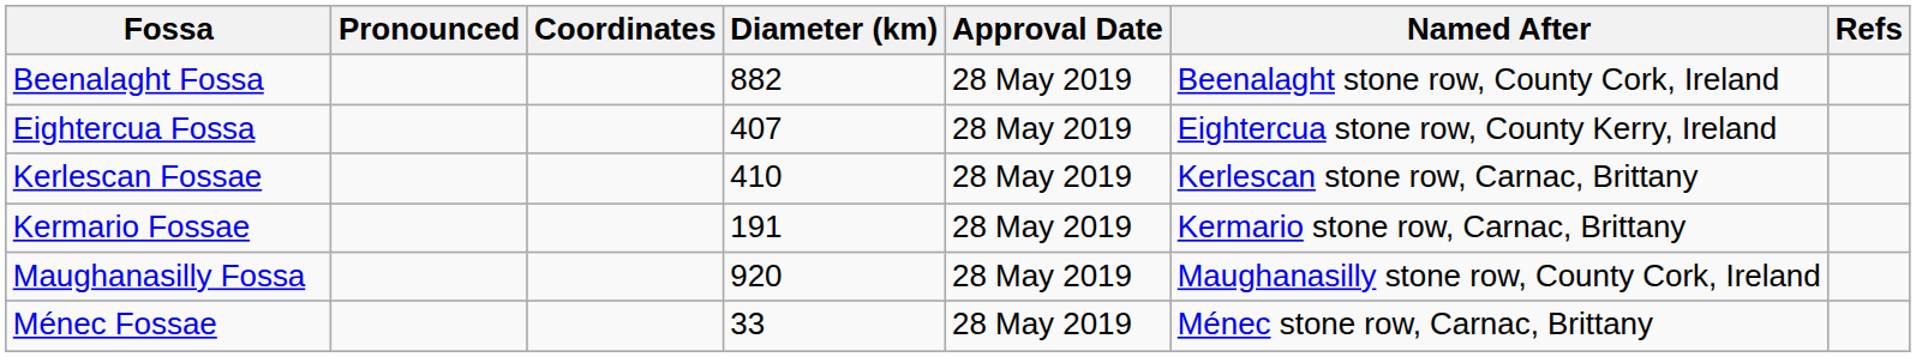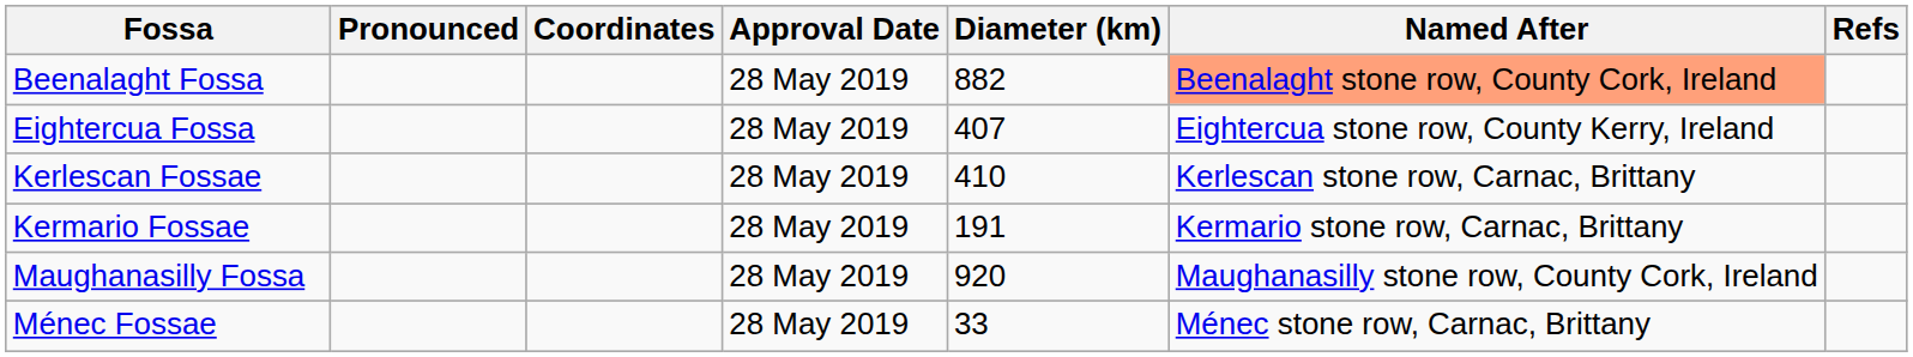columns swapped: Diameter (km) <-> Approval Date
Beenalaght Fossa | Named After: no background -> lightsalmon background
